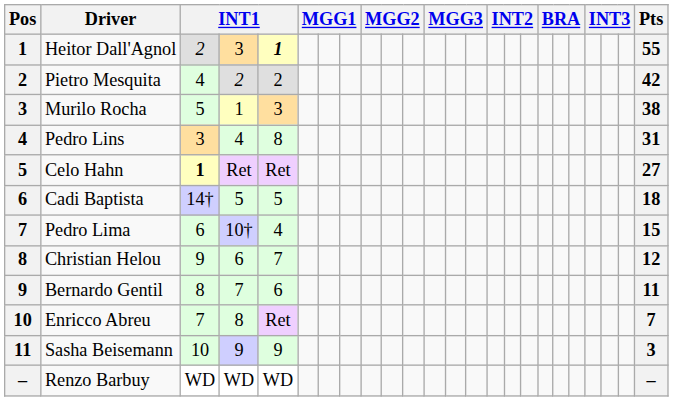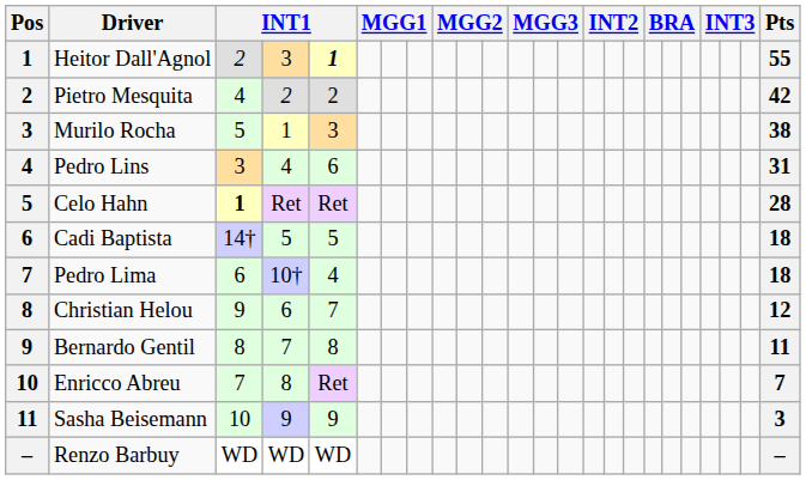Pedro Lins | column 5: 8 -> 6
Celo Hahn | Pts: 27 -> 28
Pedro Lima | Pts: 15 -> 18
Bernardo Gentil | column 5: 6 -> 8
